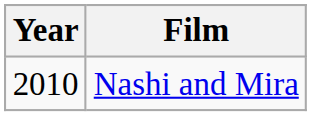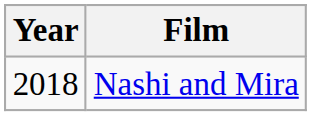Nashi and Mira | Year: 2010 -> 2018
